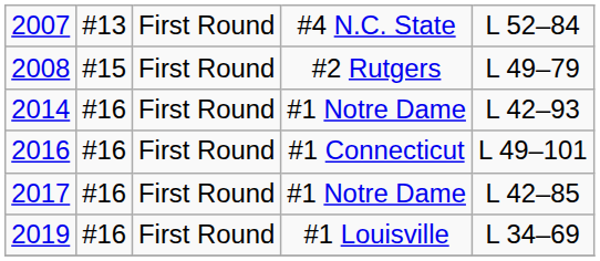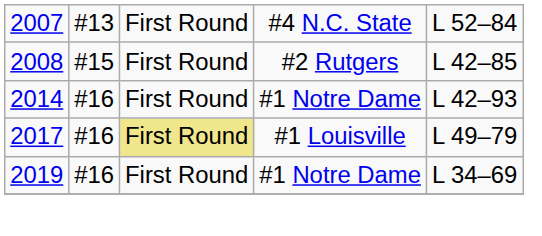2008 | column 5: L 49–79 -> L 42–85
- row: 2016 | #16 | First Round | #1 Connecticut | L 49–101
2017 | column 3: no background -> khaki background
2017 | column 4: #1 Notre Dame -> #1 Louisville
2017 | column 5: L 42–85 -> L 49–79
2019 | column 4: #1 Louisville -> #1 Notre Dame
